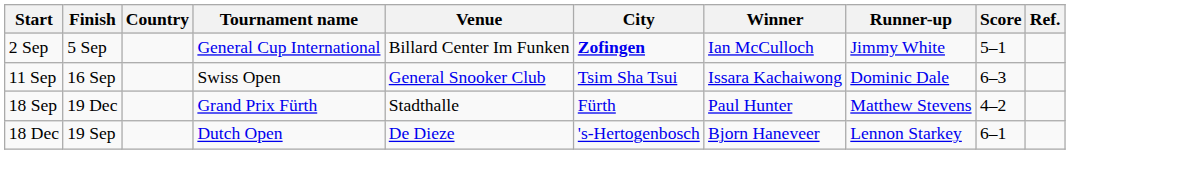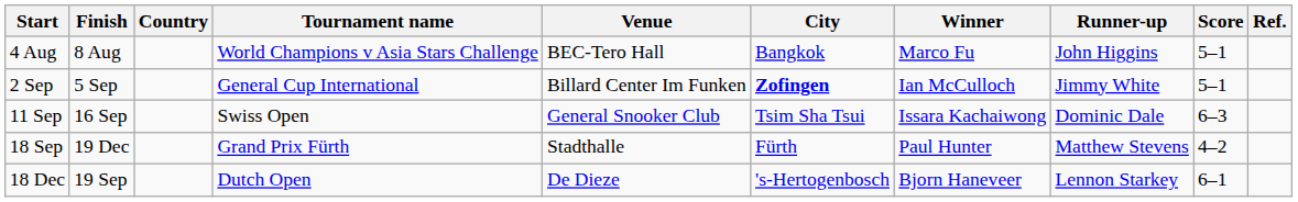+ row: 4 Aug | 8 Aug | World Champions v Asia Stars Challenge | BEC-Tero Hall | Bangkok | Marco Fu | John Higgins | 5–1
